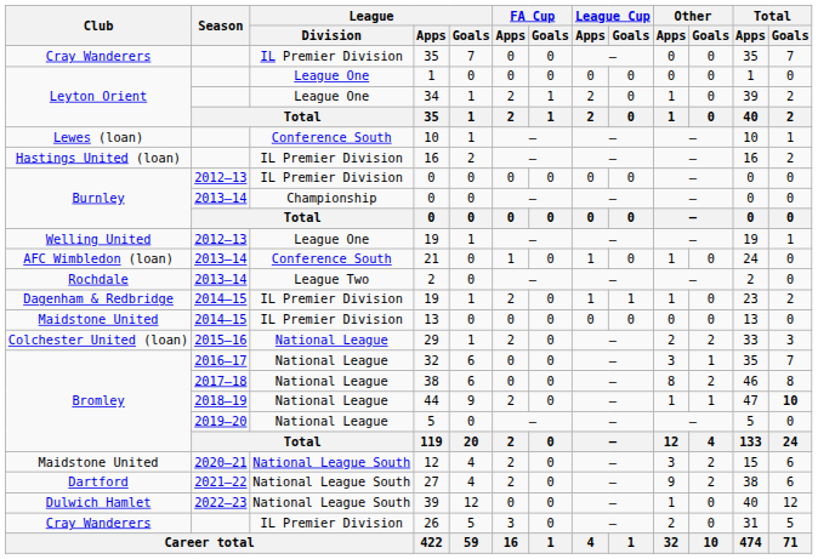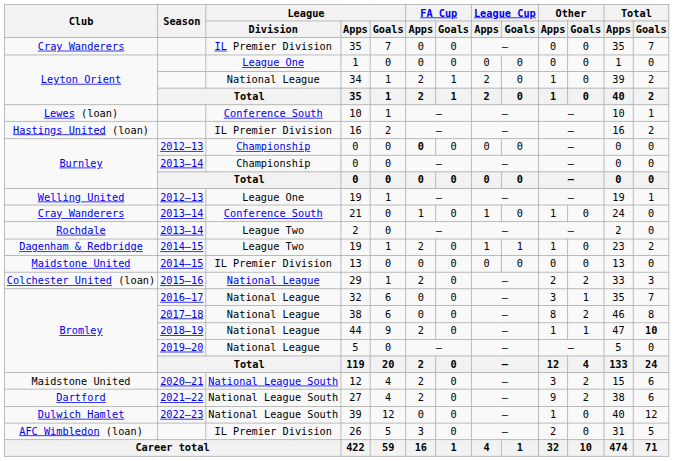34 | League / Division: League One -> National League
2012–13 / 0 | League / Division: IL Premier Division -> Championship
2012–13 / 0 | FA Cup / Apps: normal -> bold
21 | Club: AFC Wimbledon (loan) -> Cray Wanderers
2014–15 / 19 | League / Division: IL Premier Division -> League Two
26 | Club: Cray Wanderers -> AFC Wimbledon (loan)
